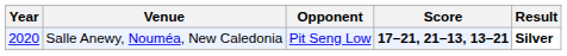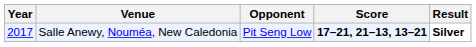Salle Anewy, Nouméa, New Caledonia | Year: 2020 -> 2017
